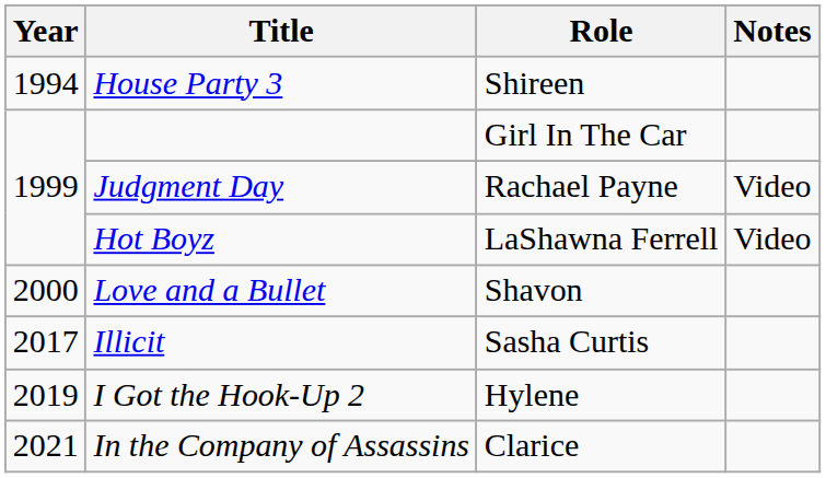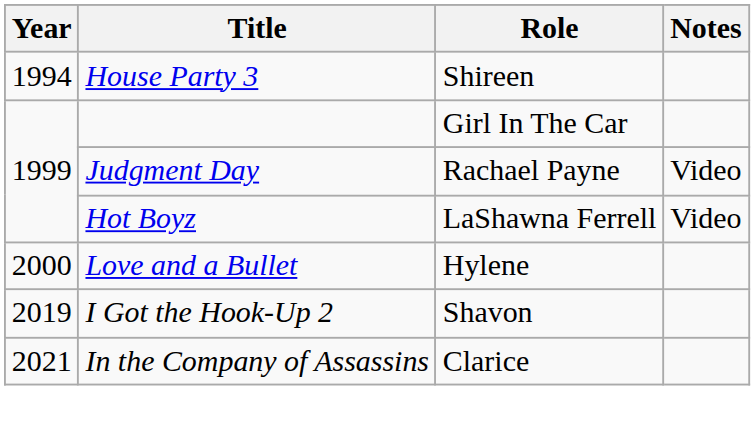Love and a Bullet | Role: Shavon -> Hylene
- row: 2017 | Illicit | Sasha Curtis
I Got the Hook-Up 2 | Role: Hylene -> Shavon
